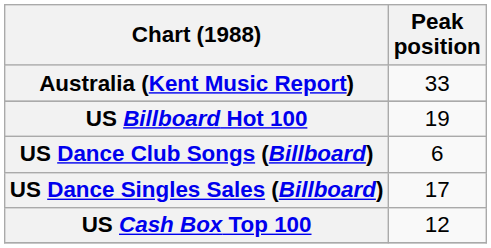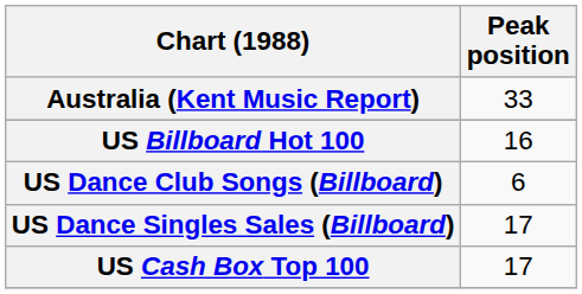US Billboard Hot 100 | Peak position: 19 -> 16
US Cash Box Top 100 | Peak position: 12 -> 17
